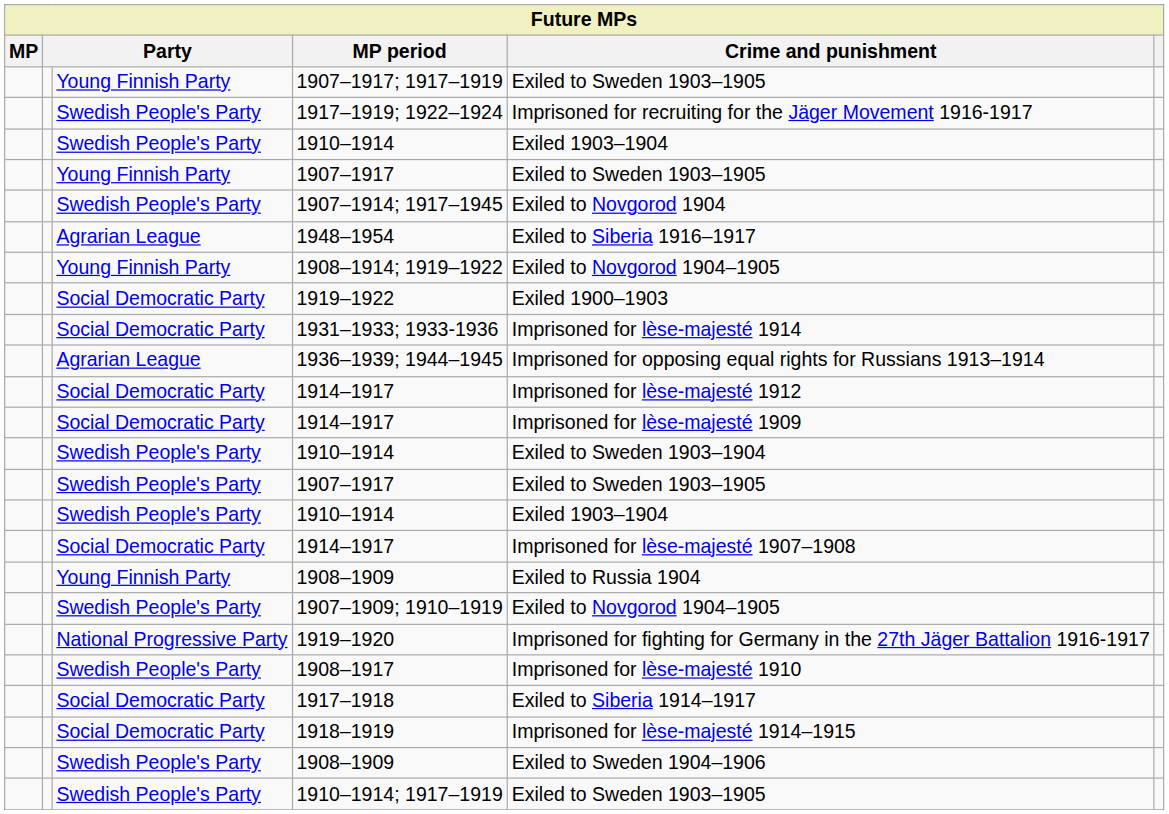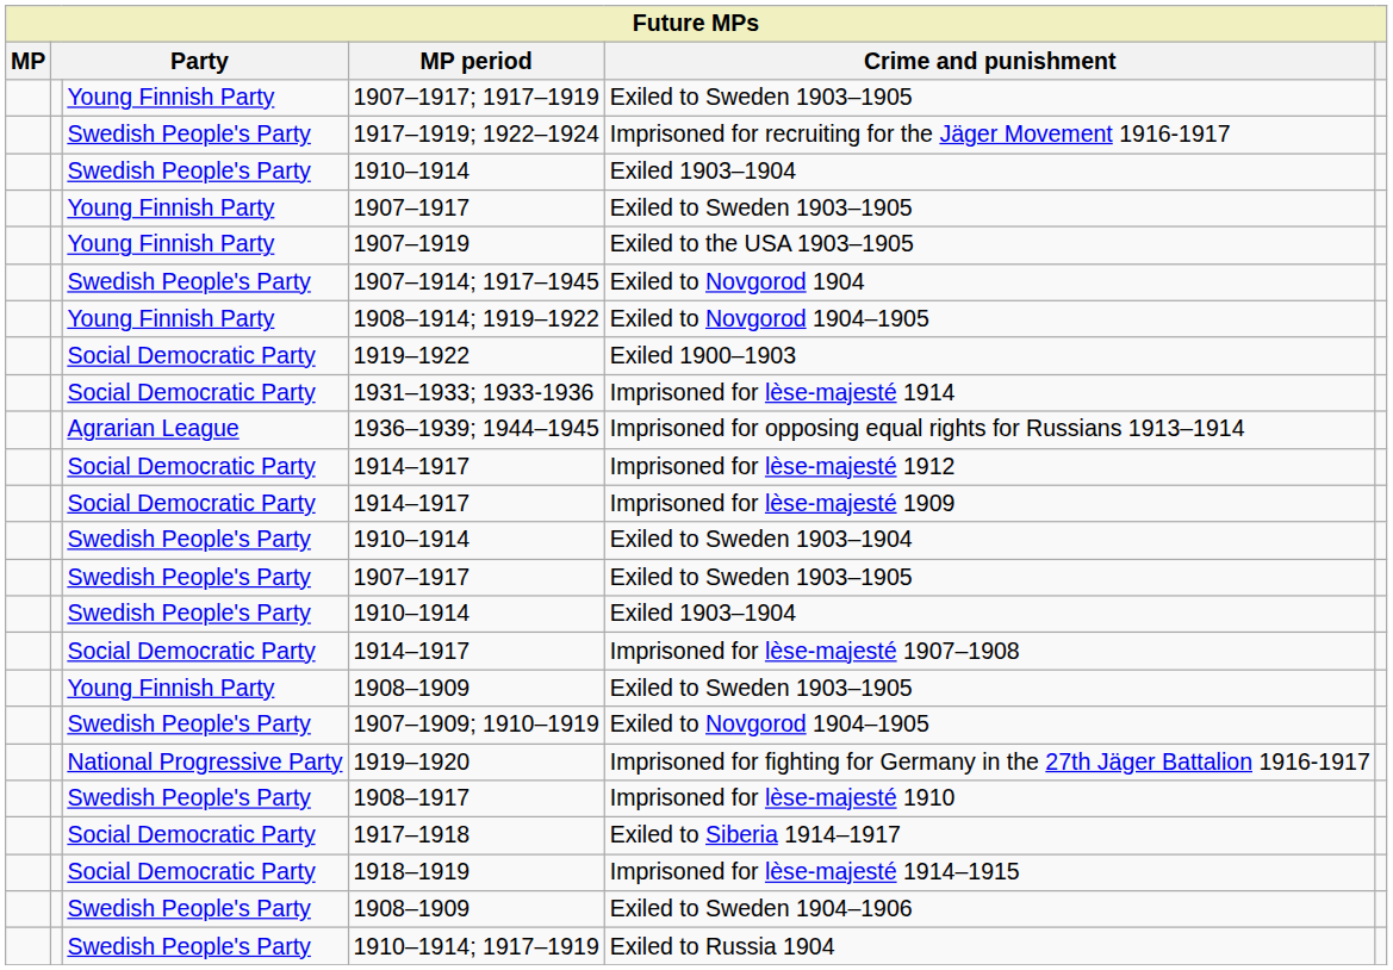+ row: Young Finnish Party | 1907–1919 | Exiled to the USA 1903–1905
- row: Agrarian League | 1948–1954 | Exiled to Siberia 1916–1917
Young Finnish Party / 1908–1909 | Crime and punishment: Exiled to Russia 1904 -> Exiled to Sweden 1903–1905
1910–1914; 1917–1919 | Crime and punishment: Exiled to Sweden 1903–1905 -> Exiled to Russia 1904
